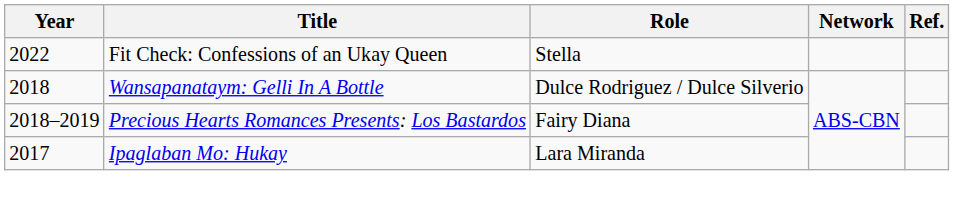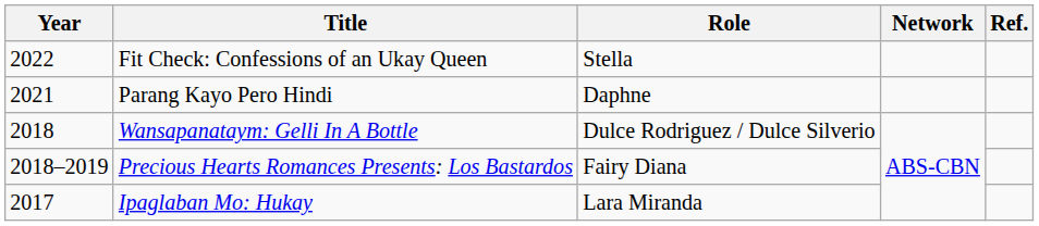+ row: 2021 | Parang Kayo Pero Hindi | Daphne
